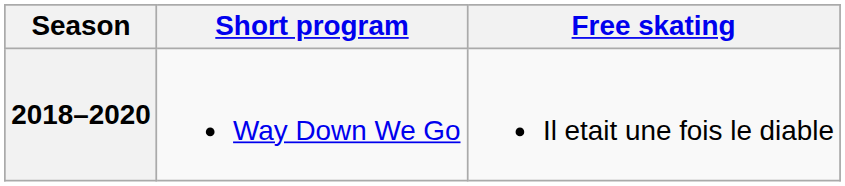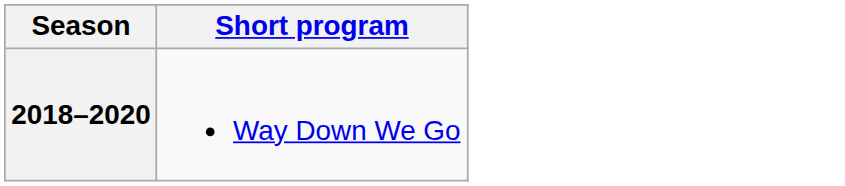- column: Free skating | Il etait une fois le diable
